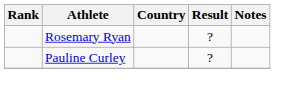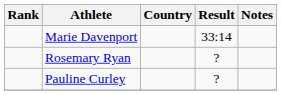+ row: Marie Davenport | 33:14
